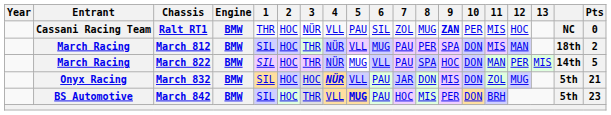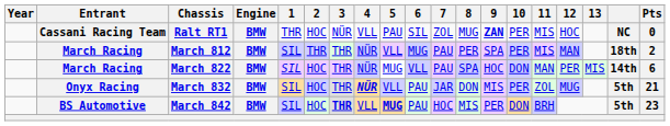March 812 | 2: HOC -> THR
March 812 | 10: DON -> PER
March 822 | Pts: 5 -> 6
March 832 | 3: HOC -> THR
March 832 | 10: DON -> PER
March 842 | 3: normal -> bold
